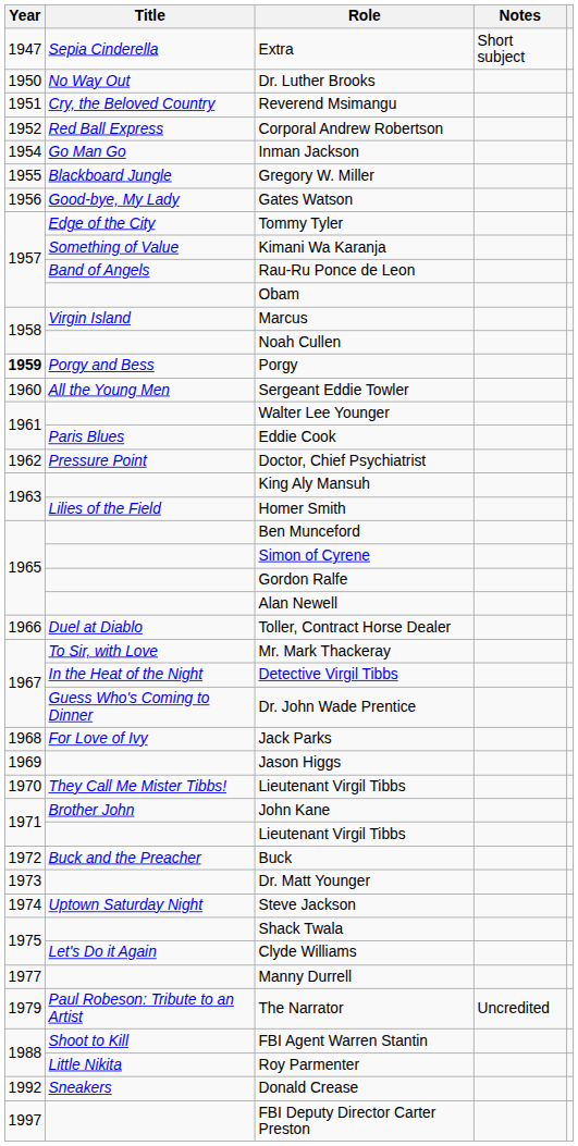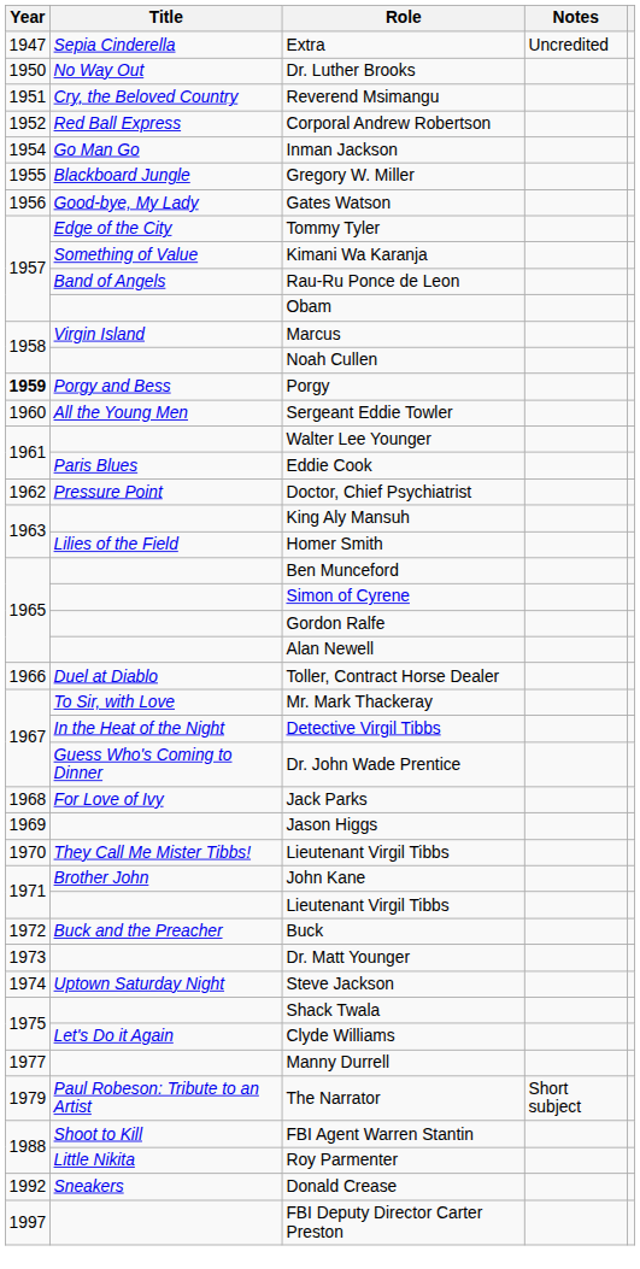Extra | Notes: Short subject -> Uncredited
The Narrator | Notes: Uncredited -> Short subject
